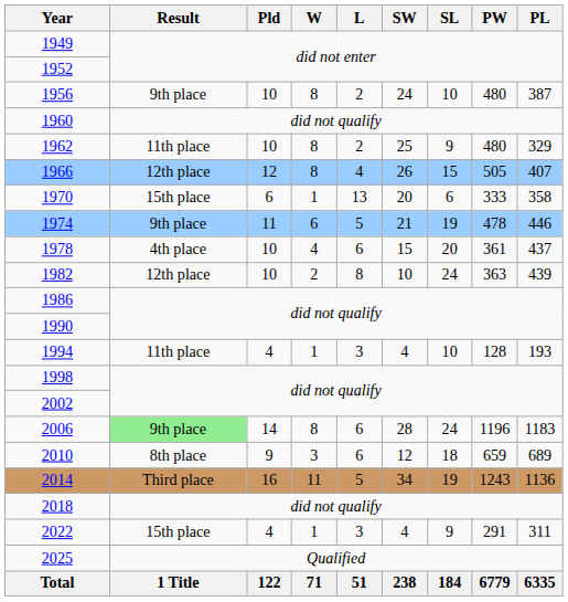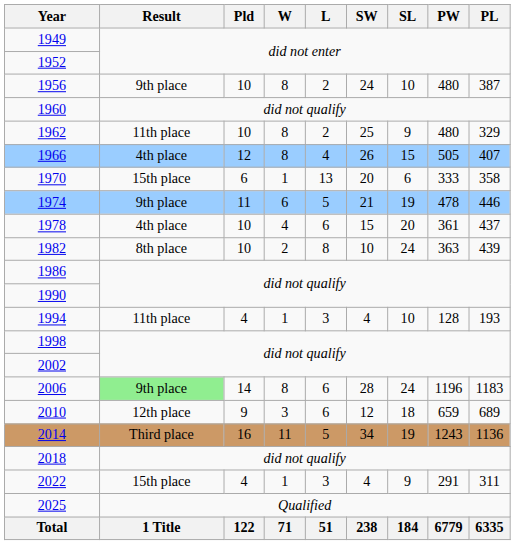1966 | Result: 12th place -> 4th place
1982 | Result: 12th place -> 8th place
2010 | Result: 8th place -> 12th place
